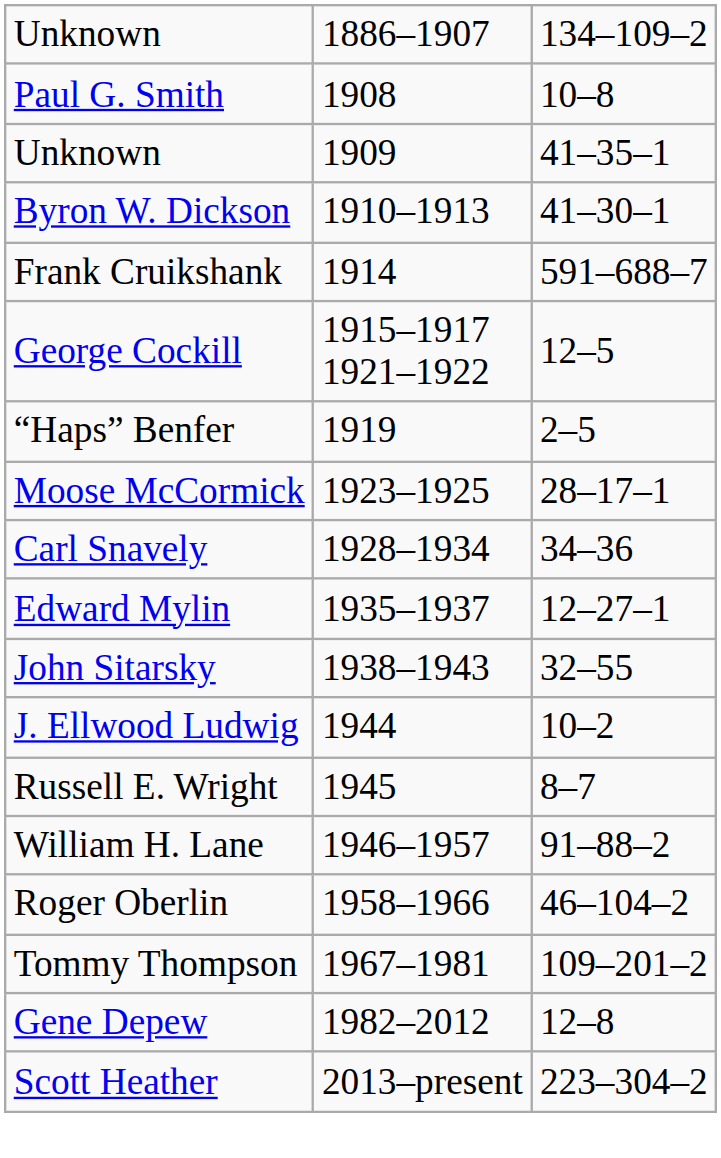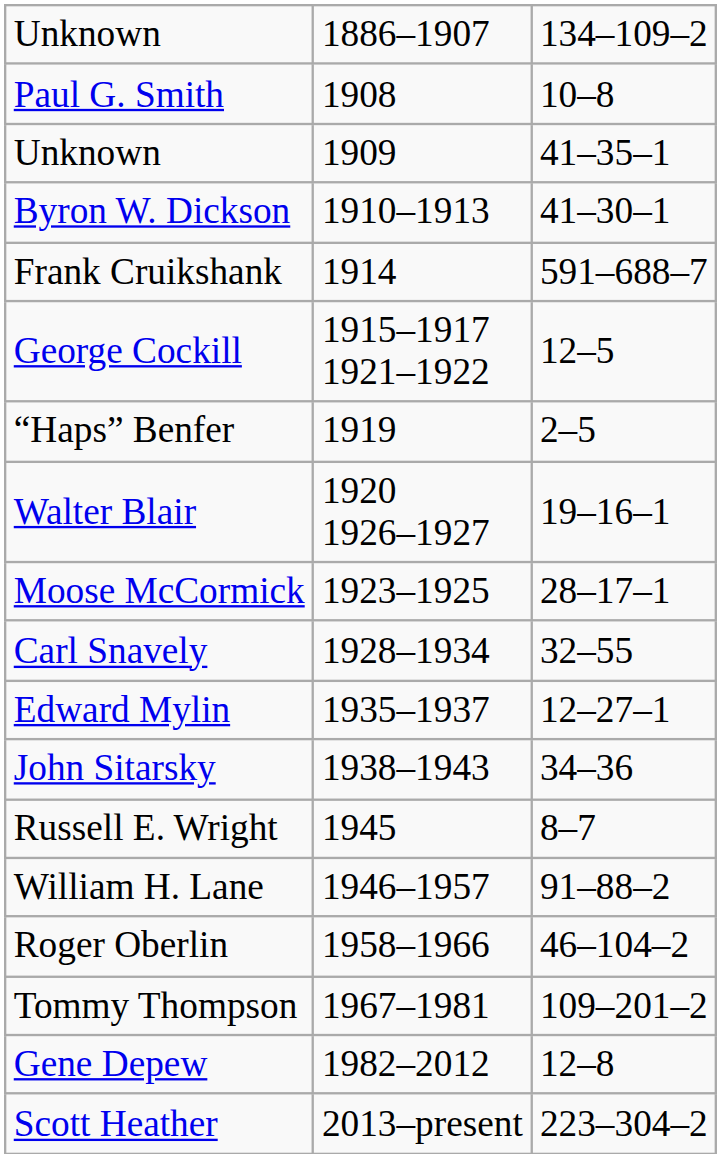+ row: Walter Blair | 1920 1926–1927 | 19–16–1
Carl Snavely | column 3: 34–36 -> 32–55
John Sitarsky | column 3: 32–55 -> 34–36
- row: J. Ellwood Ludwig | 1944 | 10–2
